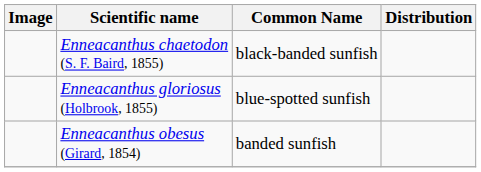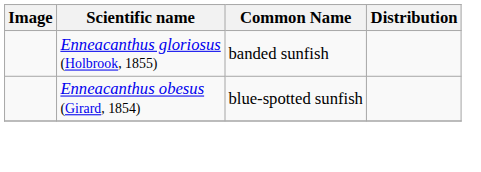- row: Enneacanthus chaetodon (S. F. Baird, 1855) | black-banded sunfish
Enneacanthus gloriosus (Holbrook, 1855) | Common Name: blue-spotted sunfish -> banded sunfish
Enneacanthus obesus (Girard, 1854) | Common Name: banded sunfish -> blue-spotted sunfish
